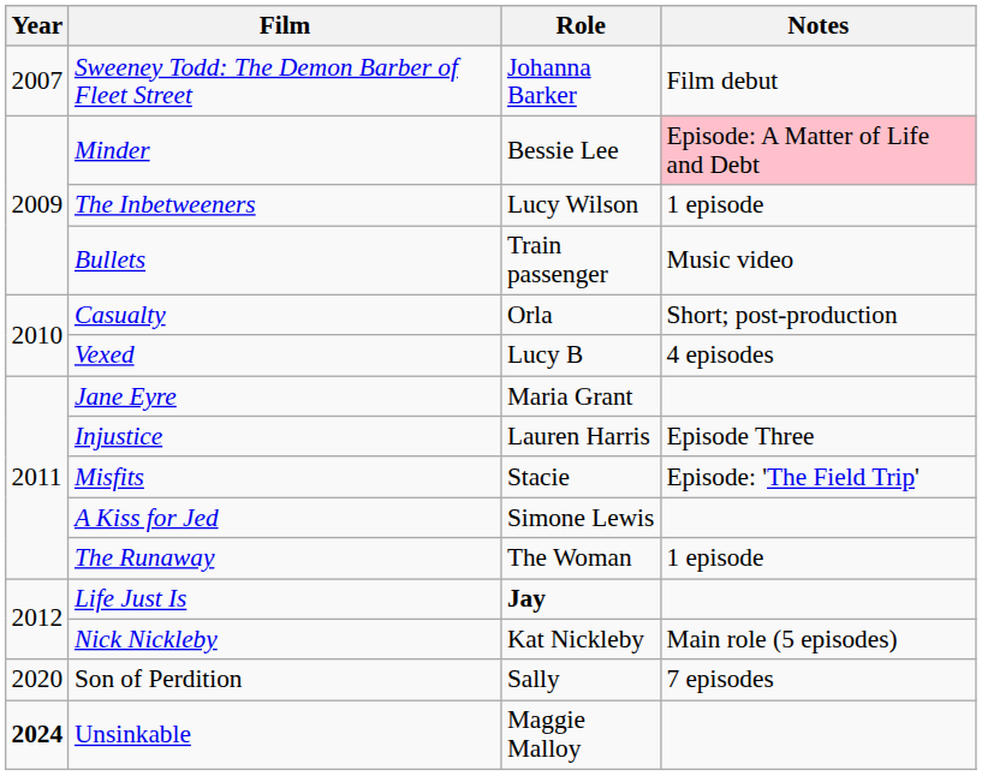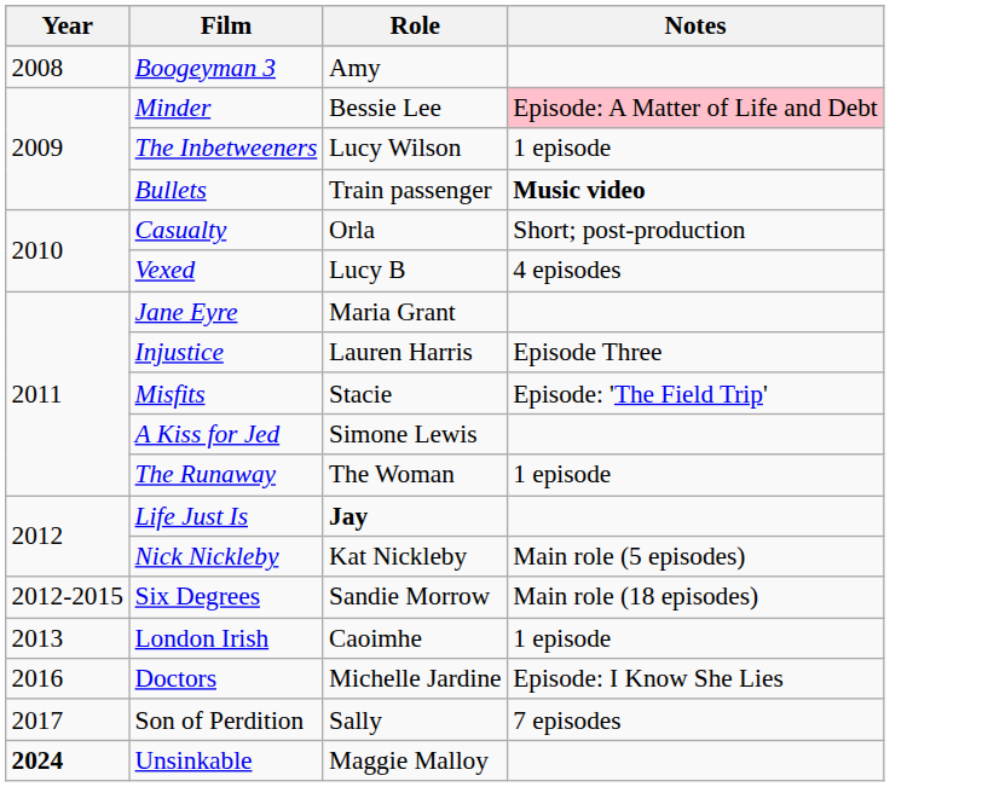- row: 2007 | Sweeney Todd: The Demon Barber of Fleet Street | Johanna Barker | Film debut
+ row: 2008 | Boogeyman 3 | Amy
Bullets | Notes: normal -> bold
+ row: 2012-2015 | Six Degrees | Sandie Morrow | Main role (18 episodes)
+ row: 2013 | London Irish | Caoimhe | 1 episode
+ row: 2016 | Doctors | Michelle Jardine | Episode: I Know She Lies
Son of Perdition | Year: 2020 -> 2017
